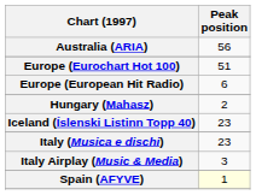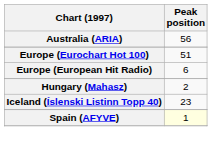- row: Italy (Musica e dischi) | 23
- row: Italy Airplay (Music & Media) | 3
